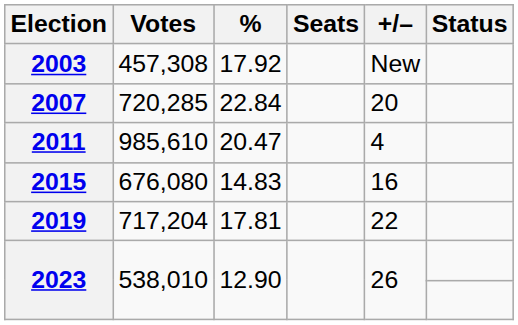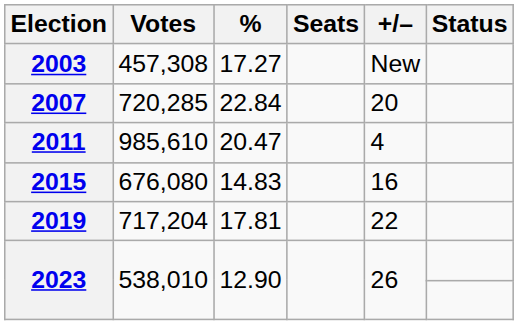2003 | %: 17.92 -> 17.27
